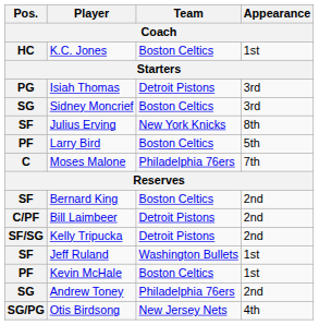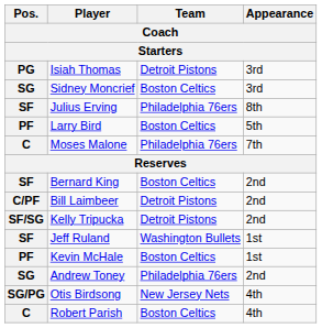- row: HC | K.C. Jones | Boston Celtics | 1st
Julius Erving | Team: New York Knicks -> Philadelphia 76ers
+ row: C | Robert Parish | Boston Celtics | 4th
